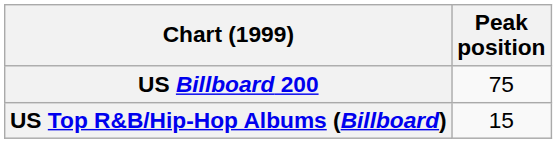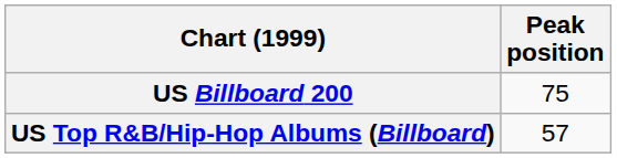US Top R&B/Hip-Hop Albums (Billboard) | Peak position: 15 -> 57
